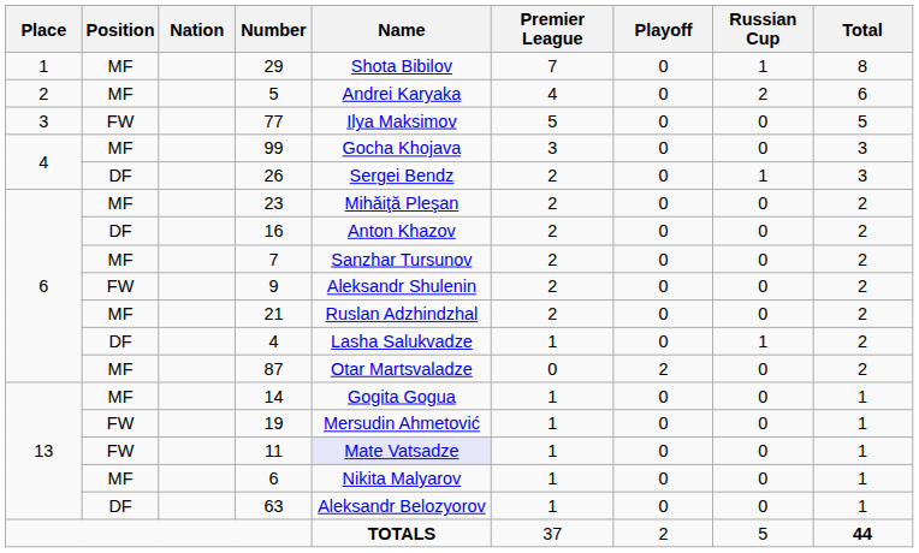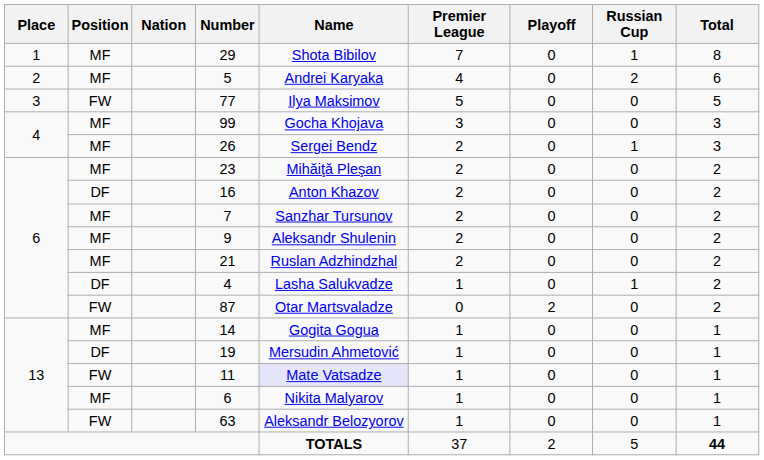26 | Position: DF -> MF
9 | Position: FW -> MF
87 | Position: MF -> FW
19 | Position: FW -> DF
63 | Position: DF -> FW
